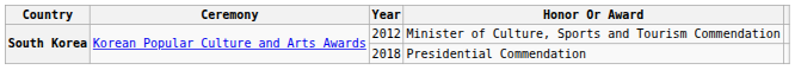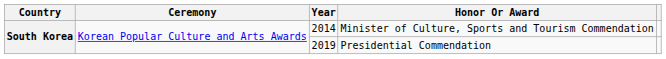Minister of Culture, Sports and Tourism Commendation | Year: 2012 -> 2014
Presidential Commendation | Year: 2018 -> 2019
